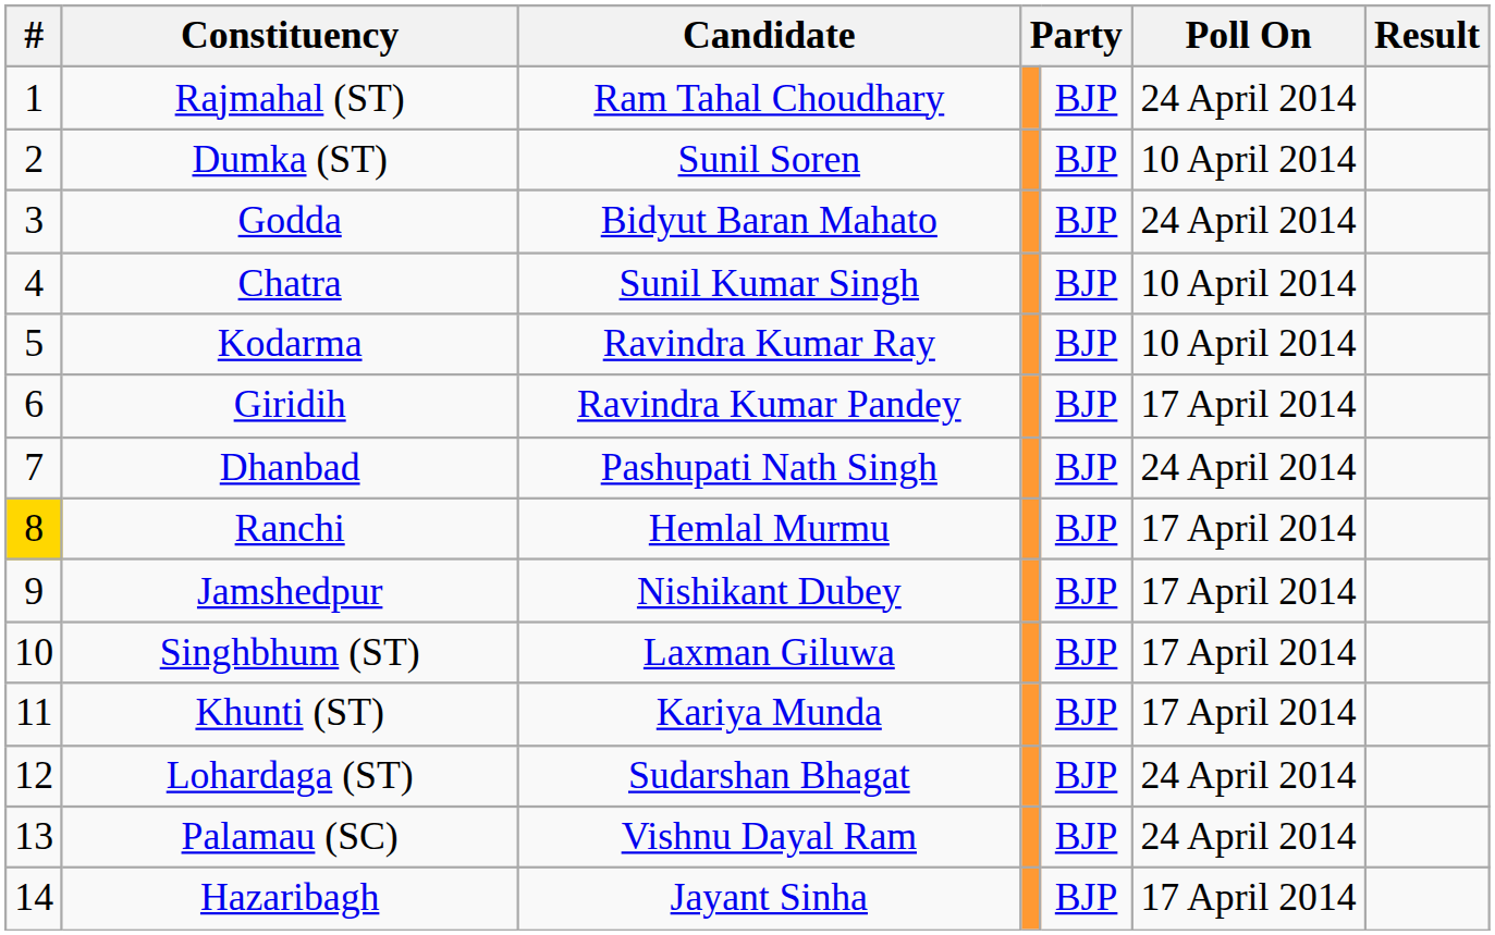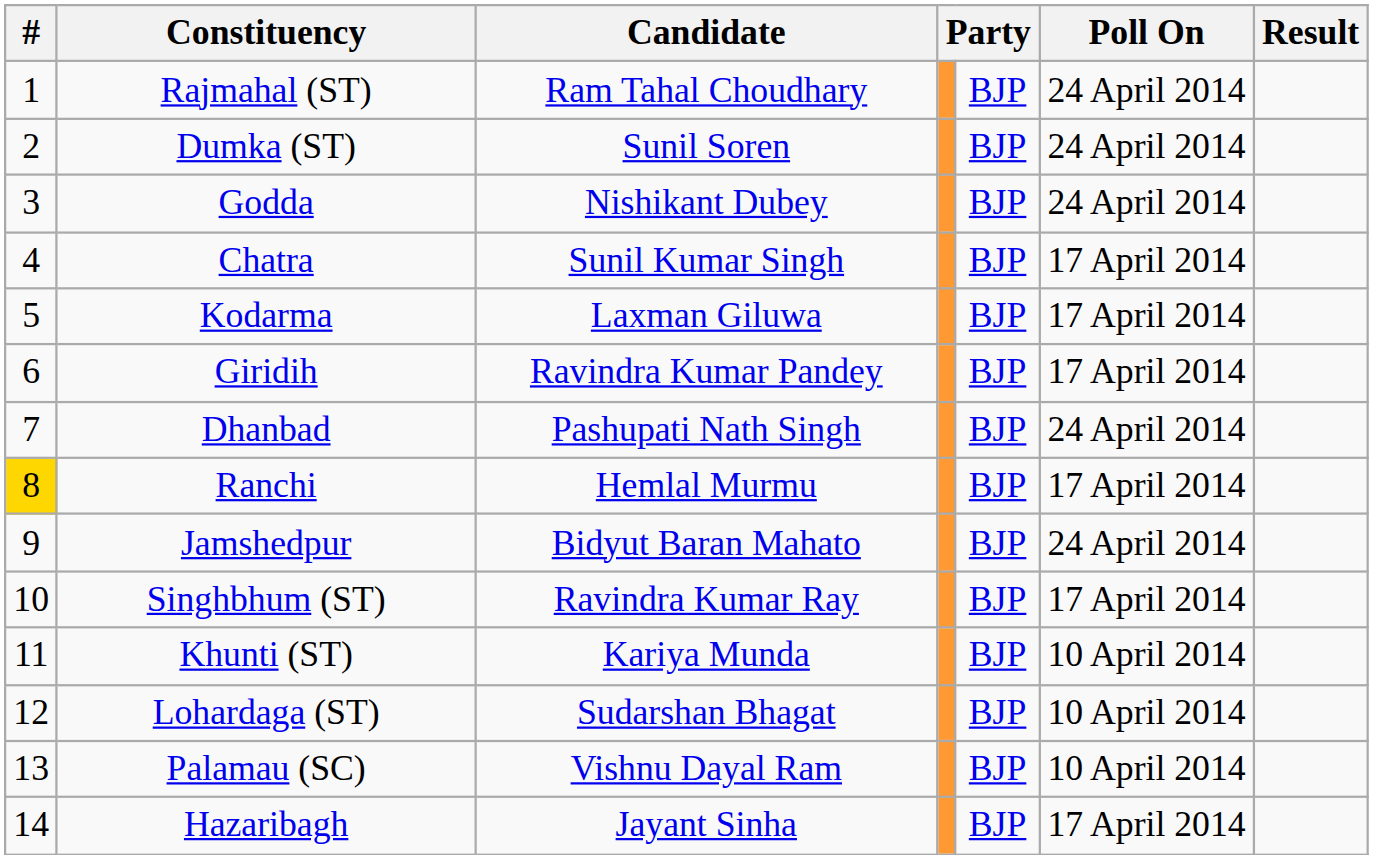Dumka (ST) | Poll On: 10 April 2014 -> 24 April 2014
Godda | Candidate: Bidyut Baran Mahato -> Nishikant Dubey
Chatra | Poll On: 10 April 2014 -> 17 April 2014
Kodarma | Candidate: Ravindra Kumar Ray -> Laxman Giluwa
Kodarma | Poll On: 10 April 2014 -> 17 April 2014
Jamshedpur | Candidate: Nishikant Dubey -> Bidyut Baran Mahato
Jamshedpur | Poll On: 17 April 2014 -> 24 April 2014
Singhbhum (ST) | Candidate: Laxman Giluwa -> Ravindra Kumar Ray
Khunti (ST) | Poll On: 17 April 2014 -> 10 April 2014
Lohardaga (ST) | Poll On: 24 April 2014 -> 10 April 2014
Palamau (SC) | Poll On: 24 April 2014 -> 10 April 2014
